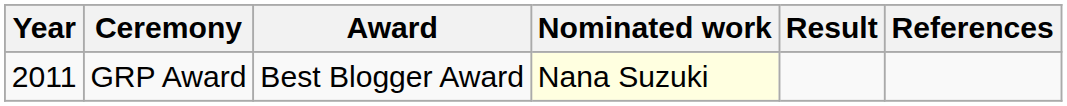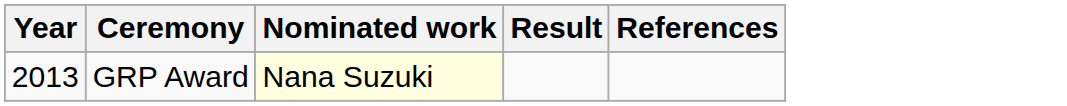- column: Award | Best Blogger Award
GRP Award | Year: 2011 -> 2013
